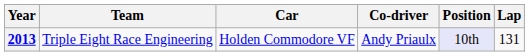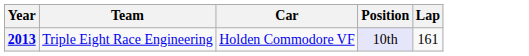- column: Co-driver | Andy Priaulx
2013 | Lap: 131 -> 161
